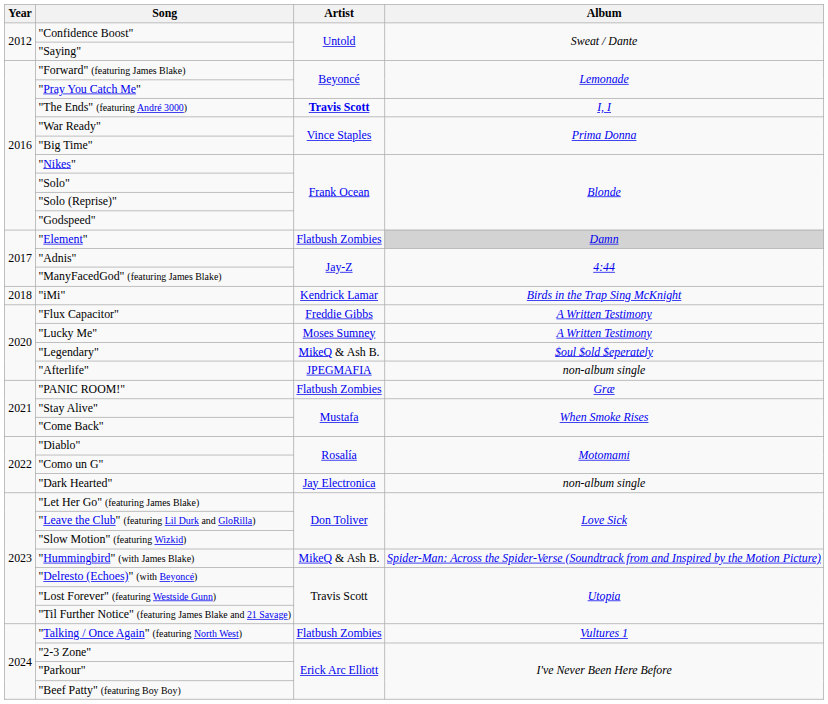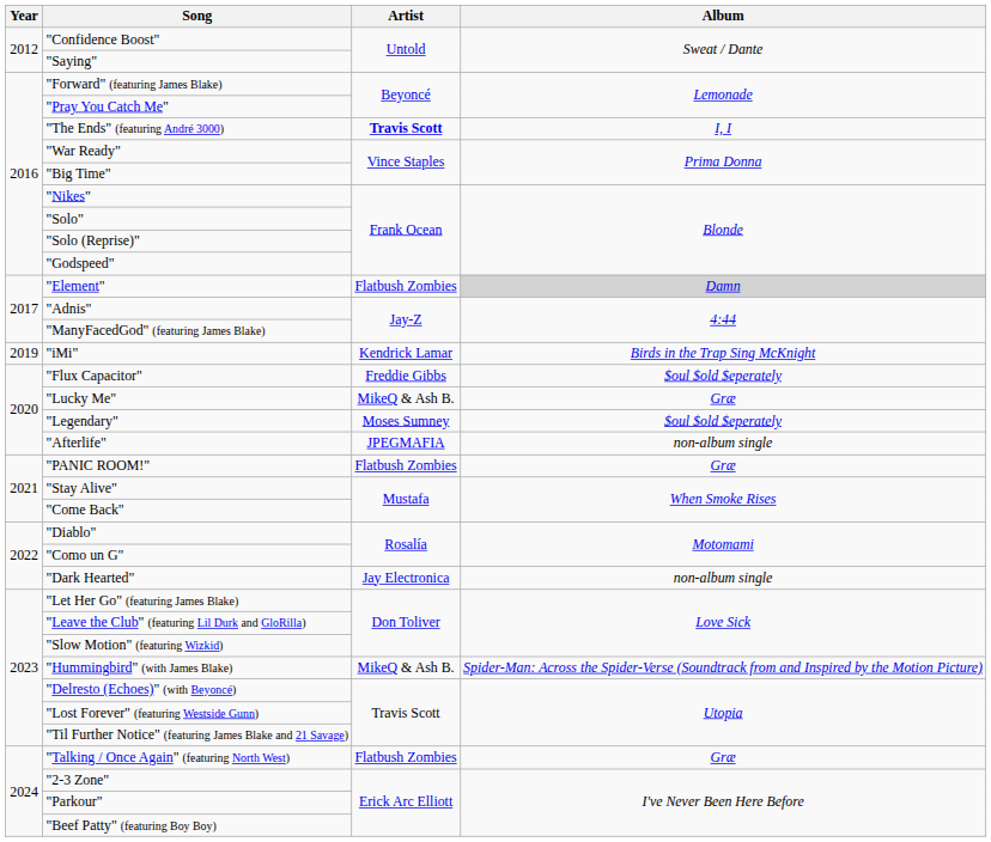"iMi" | Year: 2018 -> 2019
"Flux Capacitor" | Album: A Written Testimony -> $oul $old $eperately
"Lucky Me" | Artist: Moses Sumney -> MikeQ & Ash B.
"Lucky Me" | Album: A Written Testimony -> Græ
"Legendary" | Artist: MikeQ & Ash B. -> Moses Sumney
"Talking / Once Again" (featuring North West) | Album: Vultures 1 -> Græ
